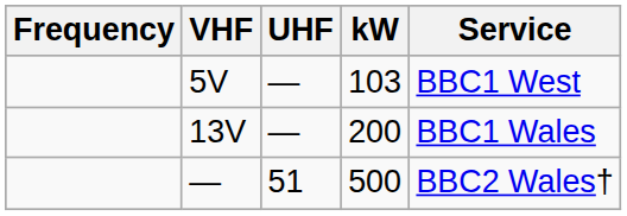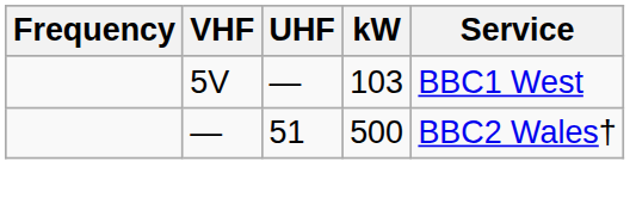- row: 13V | — | 200 | BBC1 Wales
